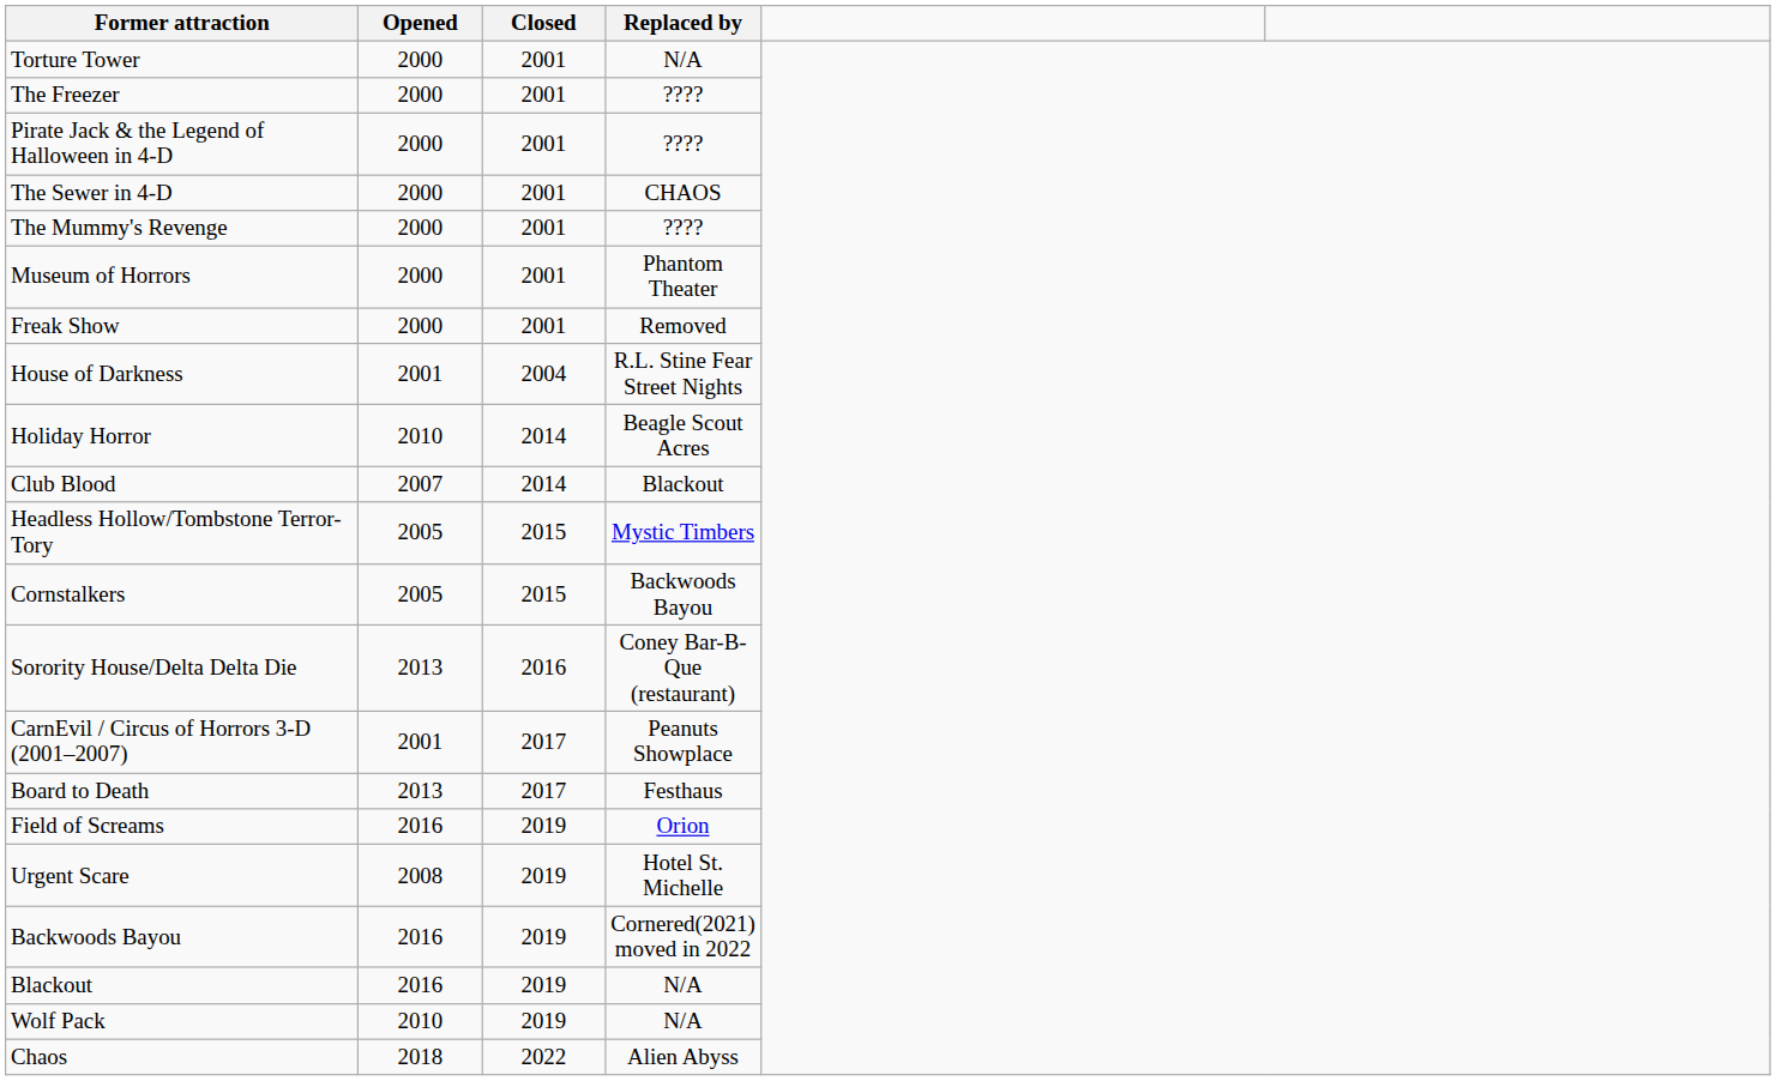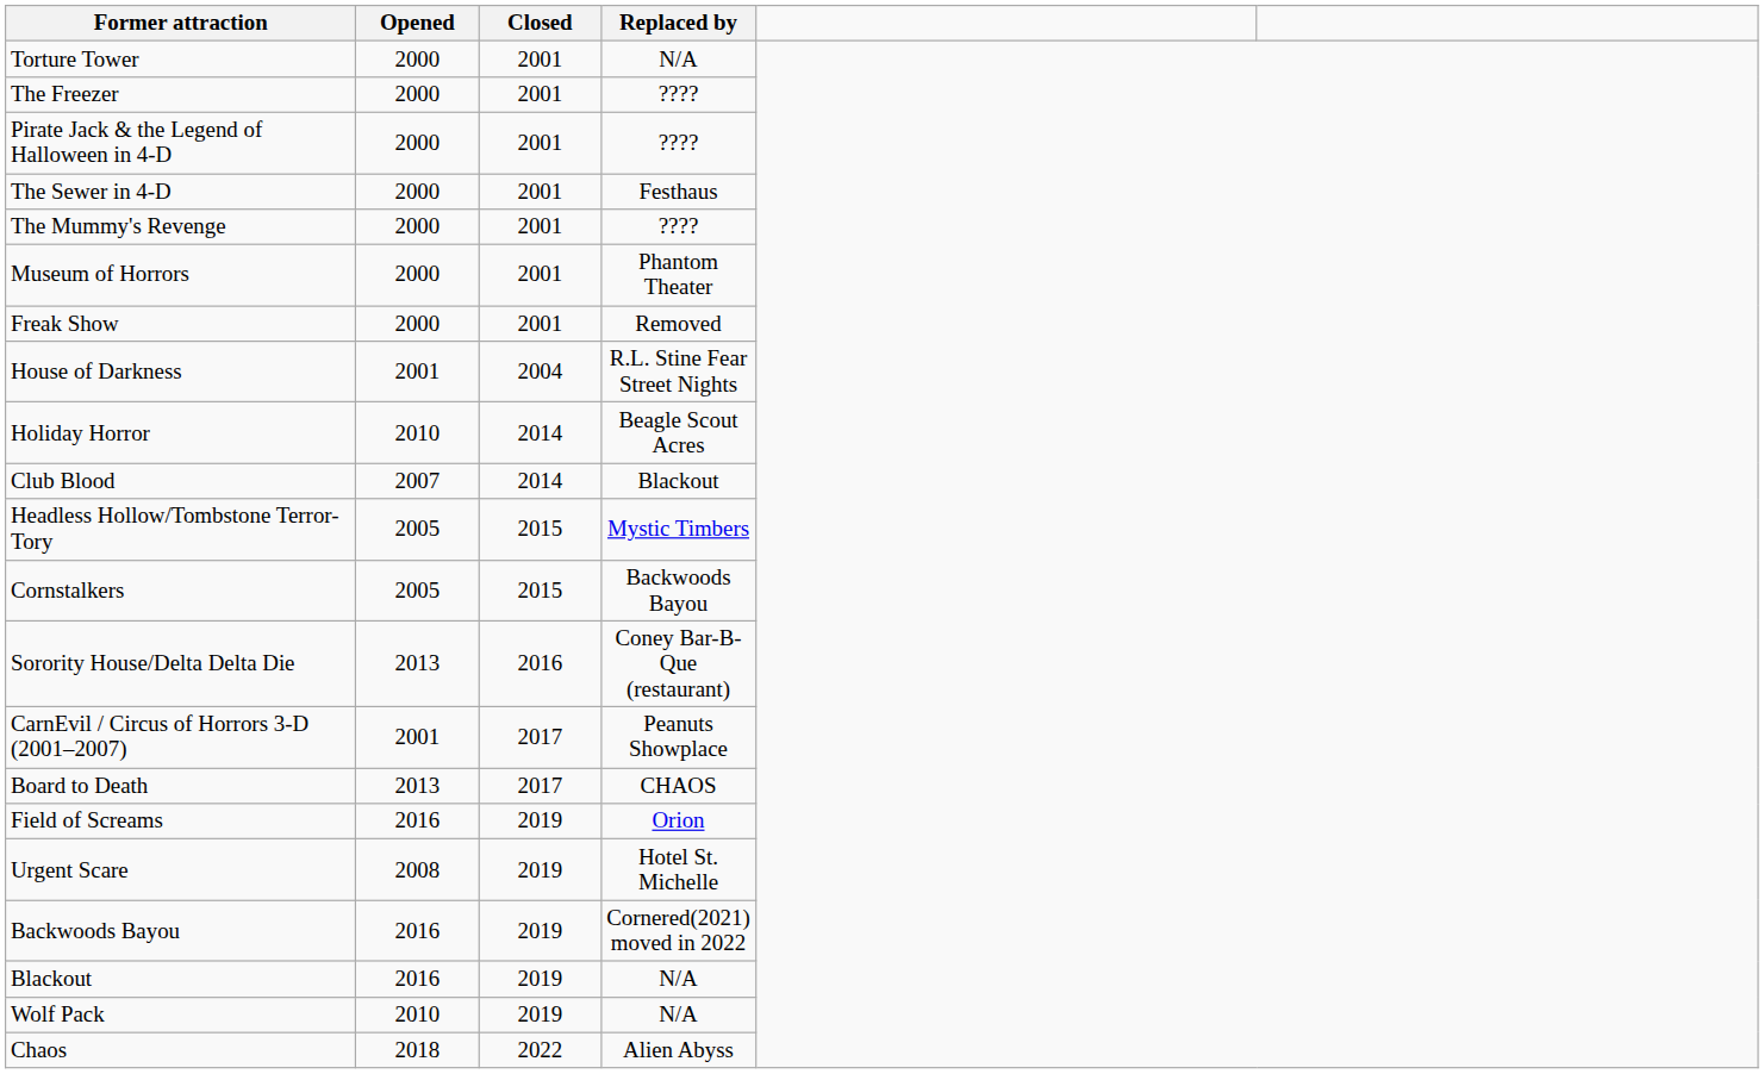The Sewer in 4-D | Replaced by: CHAOS -> Festhaus
Board to Death | Replaced by: Festhaus -> CHAOS
